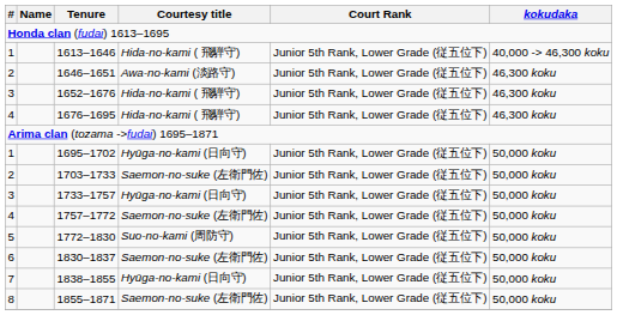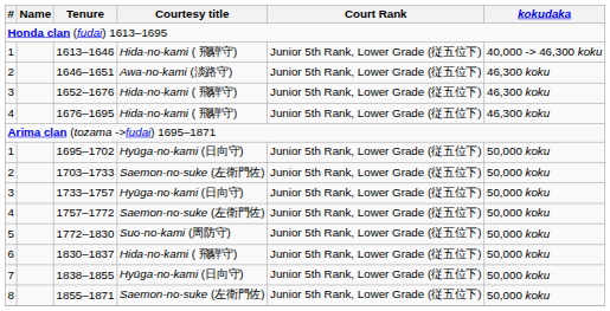1830–1837 | Courtesy title: Saemon-no-suke (左衛門佐) -> Hida-no-kami ( 飛騨守)
